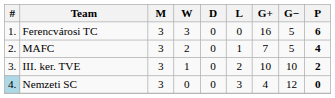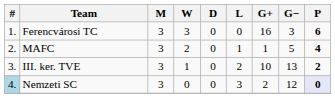Ferencvárosi TC | G−: 5 -> 3
MAFC | G+: 7 -> 1
III. ker. TVE | G−: 10 -> 13
Nemzeti SC | G+: 4 -> 2
Nemzeti SC | P: no background -> lavender background
